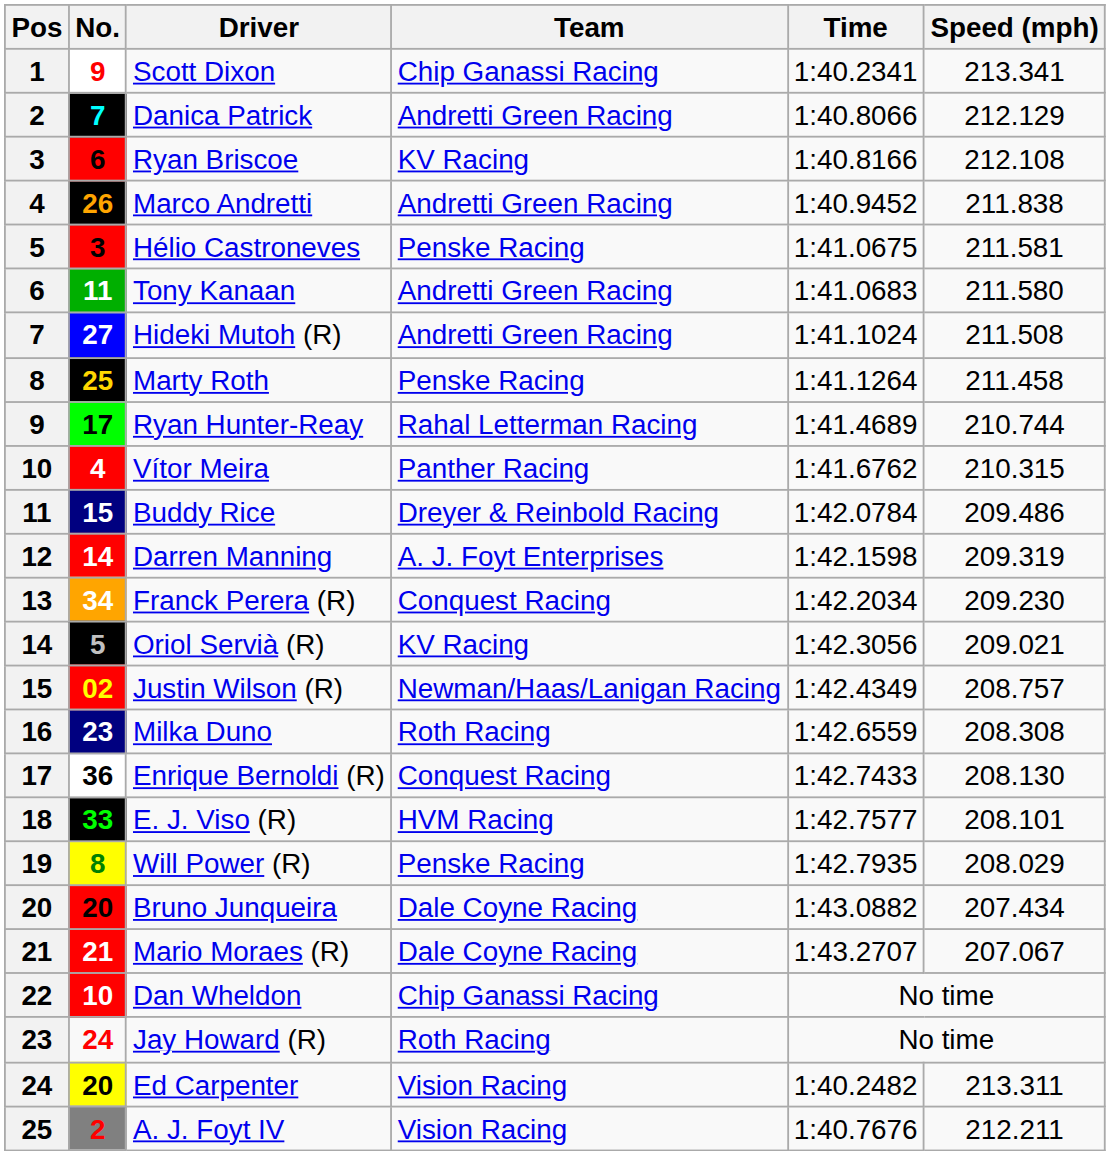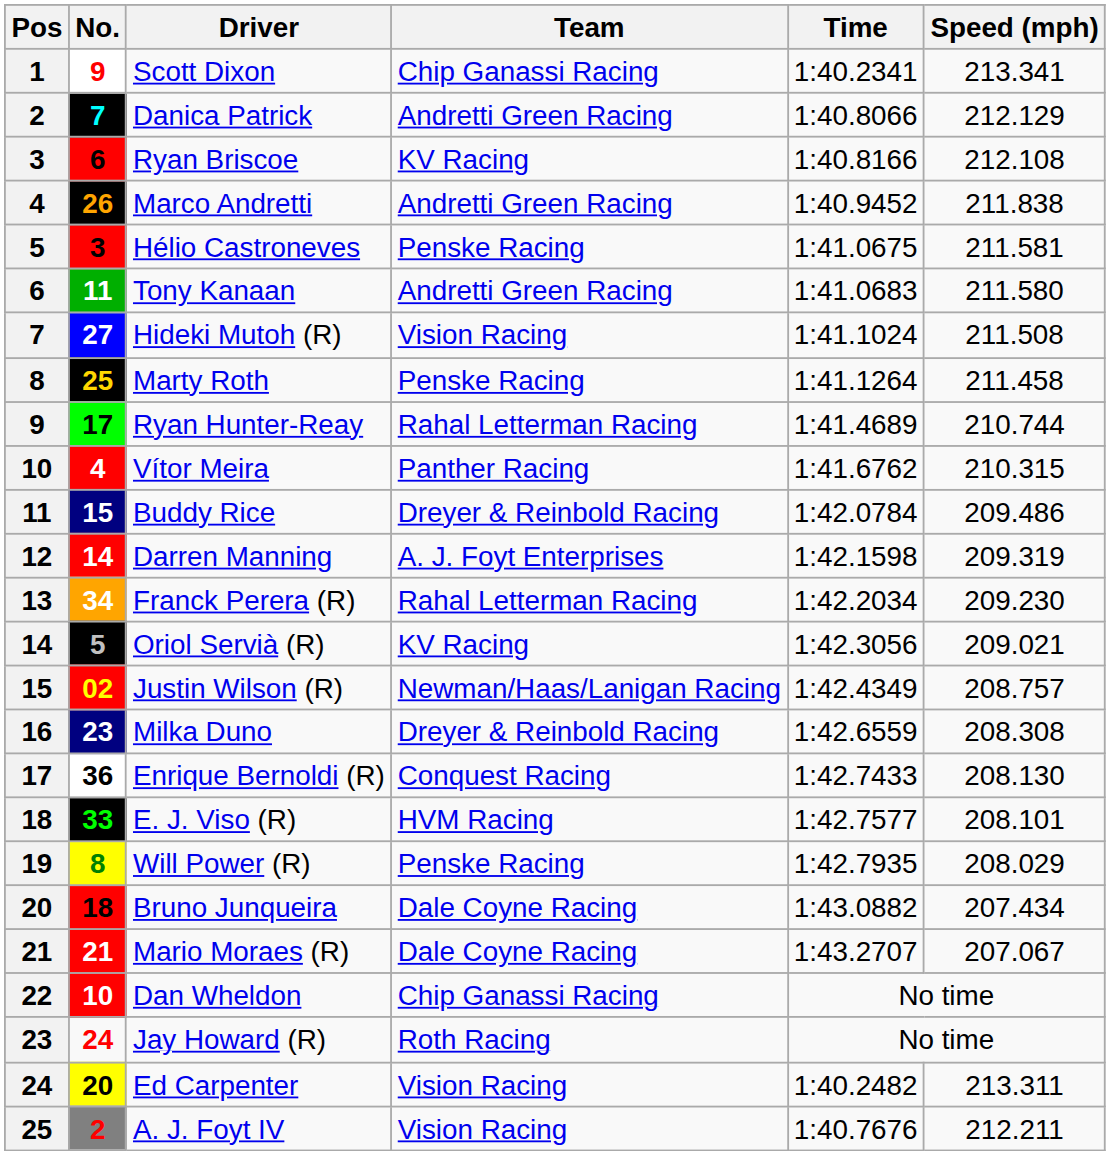Hideki Mutoh (R) | Team: Andretti Green Racing -> Vision Racing
Franck Perera (R) | Team: Conquest Racing -> Rahal Letterman Racing
Milka Duno | Team: Roth Racing -> Dreyer & Reinbold Racing
Bruno Junqueira | No.: 20 -> 18
